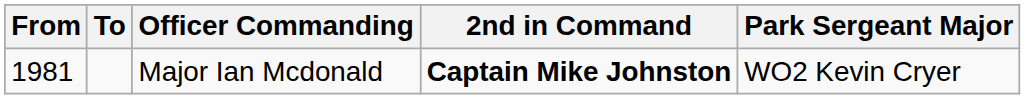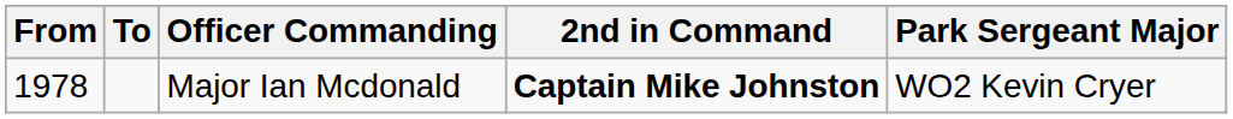Major Ian Mcdonald | From: 1981 -> 1978
